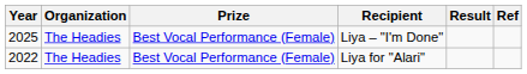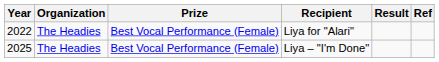rows swapped: Liya for "Alari" <-> Liya – "I'm Done"
